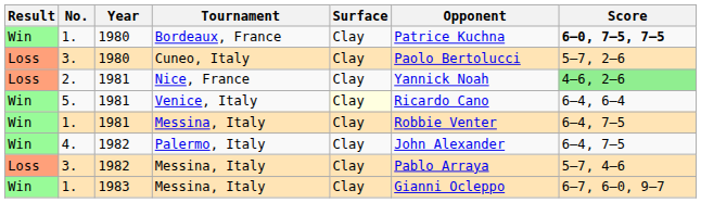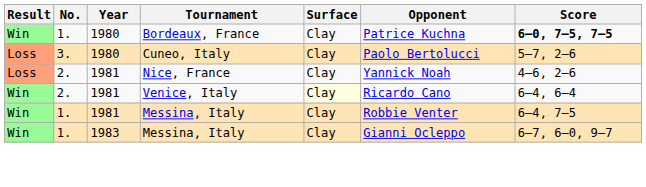Nice, France | Score: lightgreen background -> no background
Venice, Italy | No.: 5. -> 2.
- row: Win | 4. | 1982 | Palermo, Italy | Clay | John Alexander | 6–4, 7–5
- row: Loss | 3. | 1982 | Messina, Italy | Clay | Pablo Arraya | 5–7, 4–6
